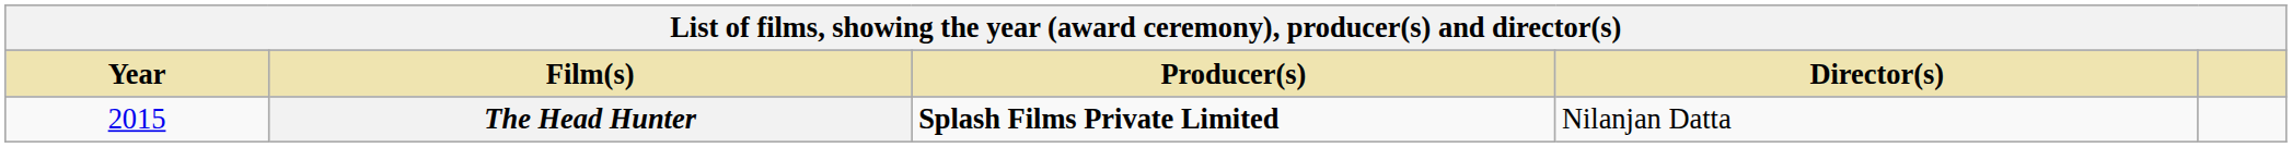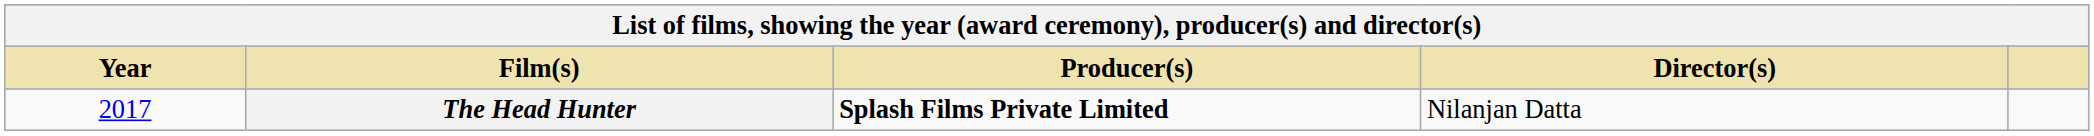The Head Hunter | Year: 2015 -> 2017
